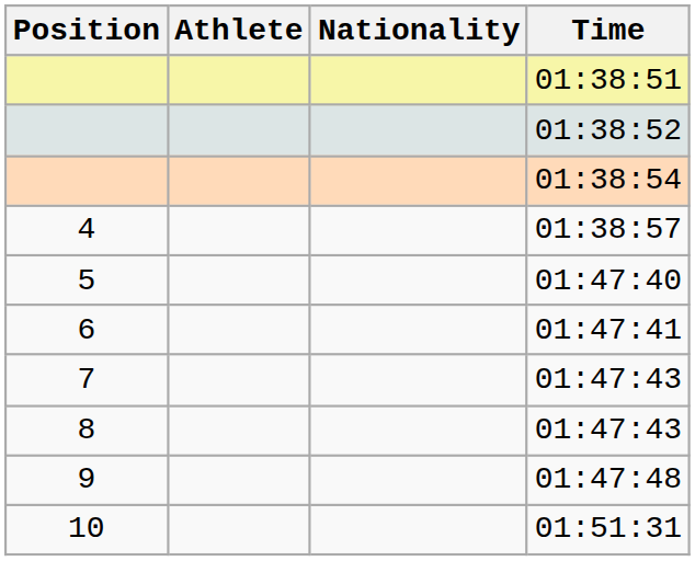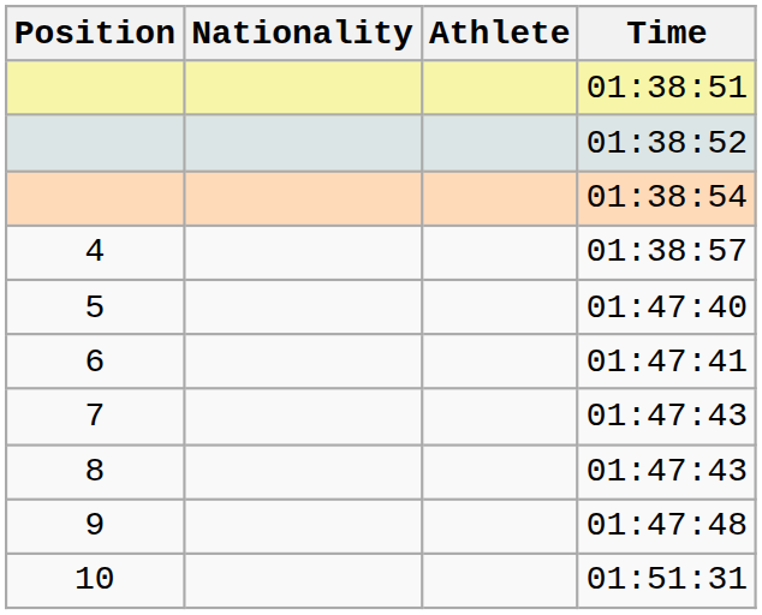columns swapped: Athlete <-> Nationality
